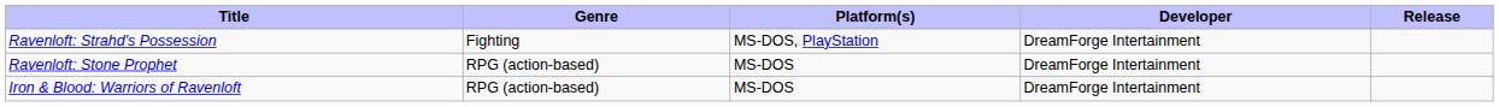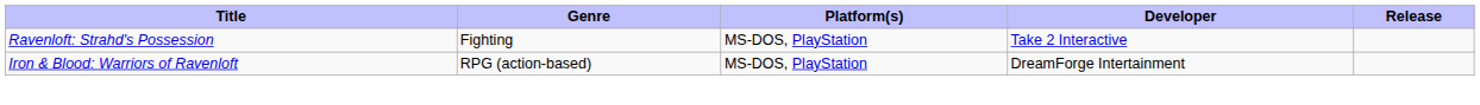Ravenloft: Strahd's Possession | Developer: DreamForge Intertainment -> Take 2 Interactive
- row: Ravenloft: Stone Prophet | RPG (action-based) | MS-DOS | DreamForge Intertainment
Iron & Blood: Warriors of Ravenloft | Platform(s): MS-DOS -> MS-DOS, PlayStation
